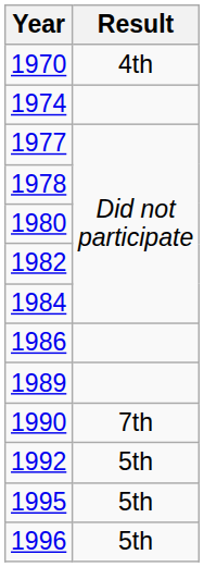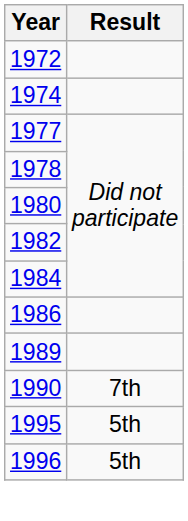- row: 1970 | 4th
+ row: 1972
- row: 1992 | 5th
